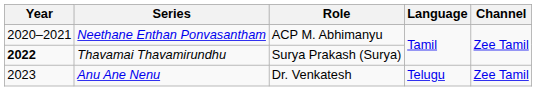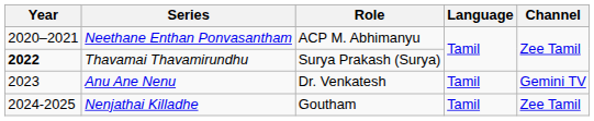Anu Ane Nenu | Language: Telugu -> Tamil
Anu Ane Nenu | Channel: Zee Tamil -> Gemini TV
+ row: 2024-2025 | Nenjathai Killadhe | Goutham | Tamil | Zee Tamil
